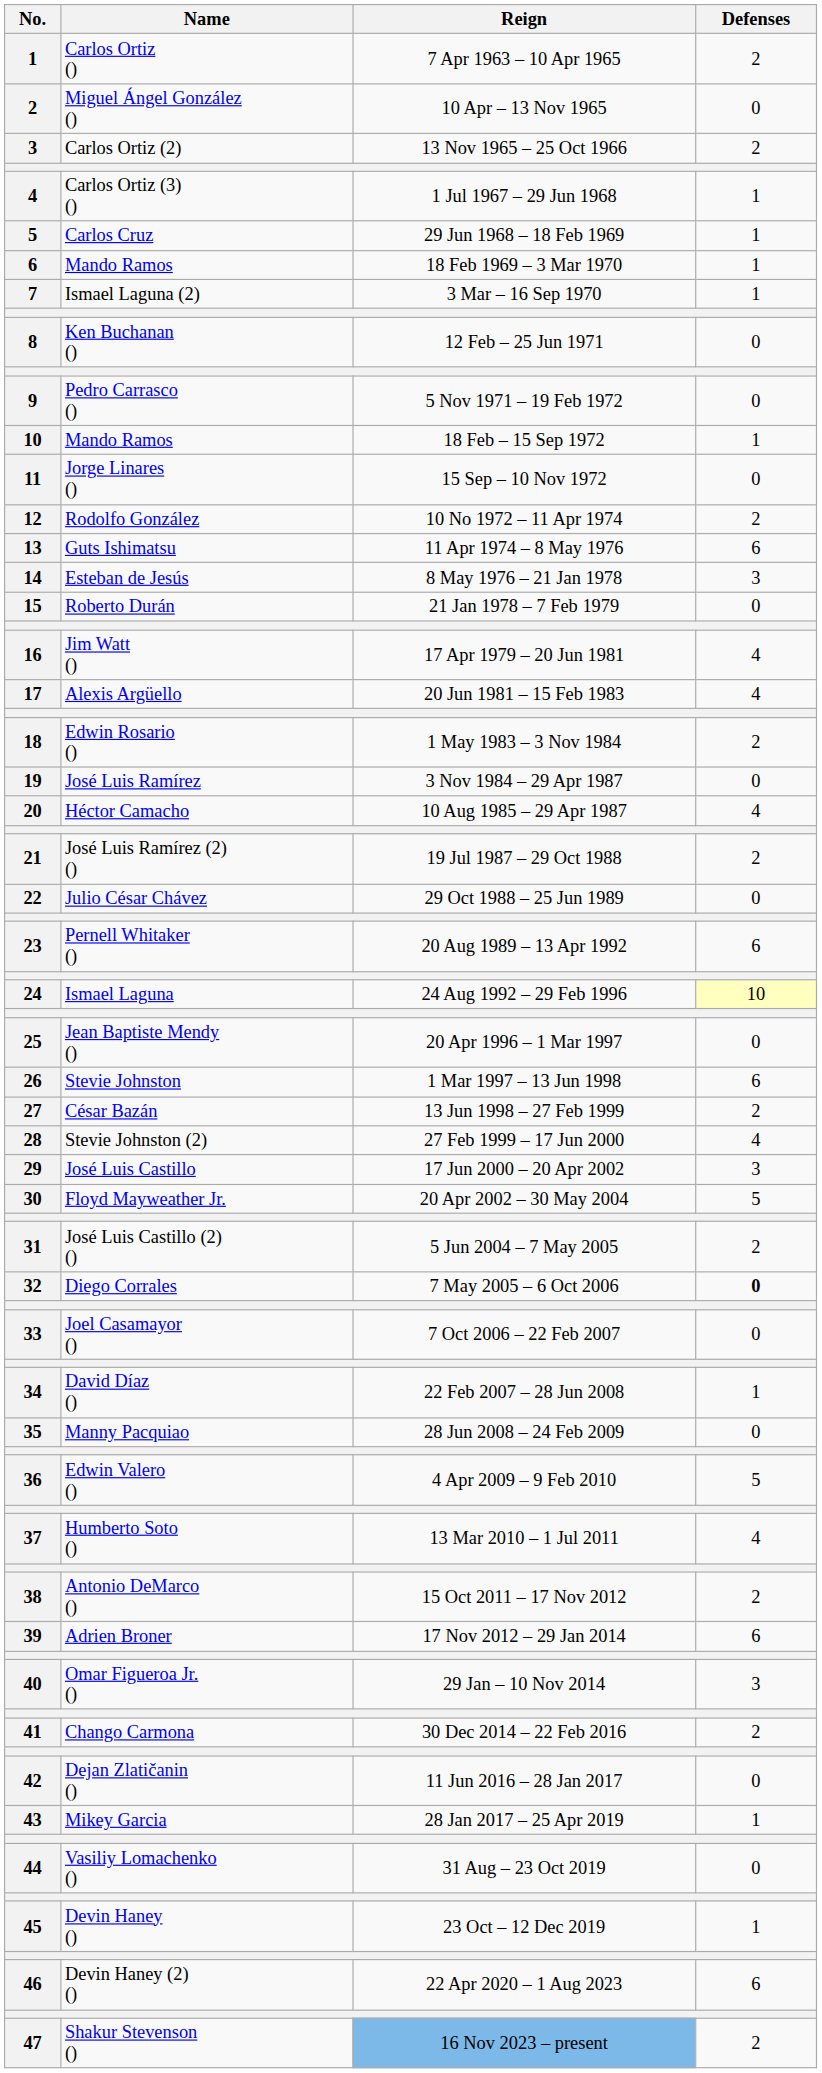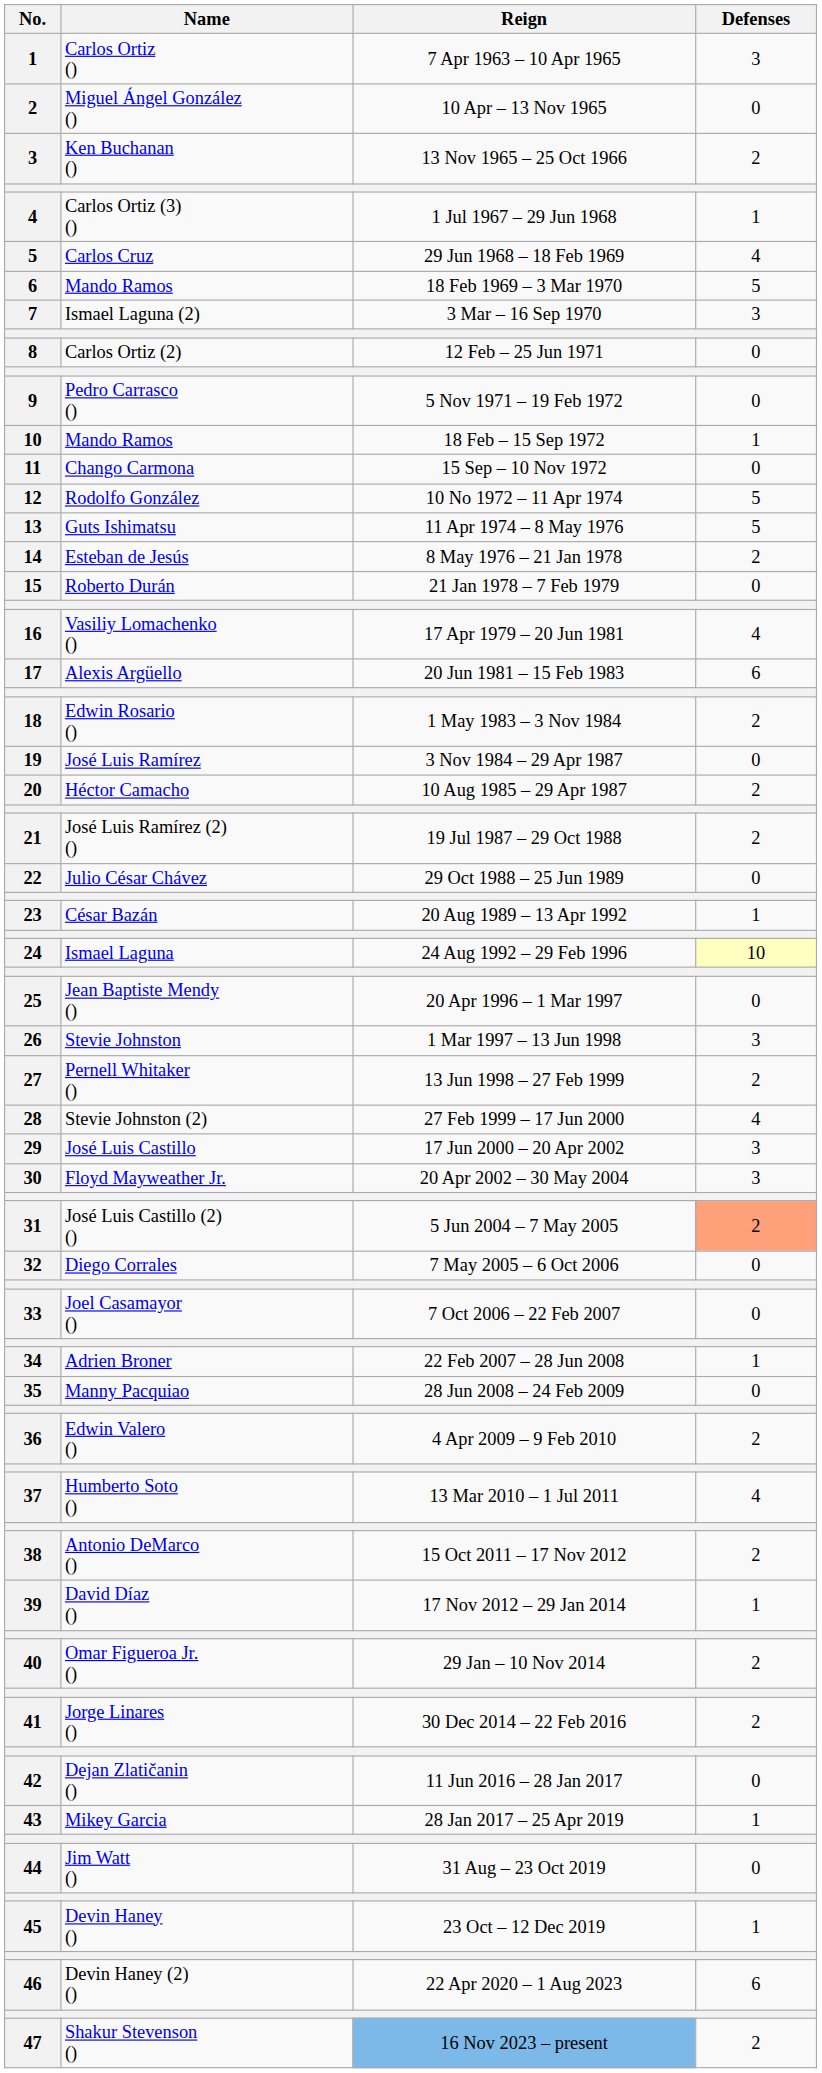7 Apr 1963 – 10 Apr 1965 | Defenses: 2 -> 3
13 Nov 1965 – 25 Oct 1966 | Name: Carlos Ortiz (2) -> Ken Buchanan ()
29 Jun 1968 – 18 Feb 1969 | Defenses: 1 -> 4
18 Feb 1969 – 3 Mar 1970 | Defenses: 1 -> 5
3 Mar – 16 Sep 1970 | Defenses: 1 -> 3
12 Feb – 25 Jun 1971 | Name: Ken Buchanan () -> Carlos Ortiz (2)
15 Sep – 10 Nov 1972 | Name: Jorge Linares () -> Chango Carmona
10 No 1972 – 11 Apr 1974 | Defenses: 2 -> 5
11 Apr 1974 – 8 May 1976 | Defenses: 6 -> 5
8 May 1976 – 21 Jan 1978 | Defenses: 3 -> 2
17 Apr 1979 – 20 Jun 1981 | Name: Jim Watt () -> Vasiliy Lomachenko ()
20 Jun 1981 – 15 Feb 1983 | Defenses: 4 -> 6
10 Aug 1985 – 29 Apr 1987 | Defenses: 4 -> 2
20 Aug 1989 – 13 Apr 1992 | Name: Pernell Whitaker () -> César Bazán
20 Aug 1989 – 13 Apr 1992 | Defenses: 6 -> 1
1 Mar 1997 – 13 Jun 1998 | Defenses: 6 -> 3
13 Jun 1998 – 27 Feb 1999 | Name: César Bazán -> Pernell Whitaker ()
20 Apr 2002 – 30 May 2004 | Defenses: 5 -> 3
5 Jun 2004 – 7 May 2005 | Defenses: no background -> lightsalmon background
7 May 2005 – 6 Oct 2006 | Defenses: bold -> normal
22 Feb 2007 – 28 Jun 2008 | Name: David Díaz () -> Adrien Broner
4 Apr 2009 – 9 Feb 2010 | Defenses: 5 -> 2
17 Nov 2012 – 29 Jan 2014 | Name: Adrien Broner -> David Díaz ()
17 Nov 2012 – 29 Jan 2014 | Defenses: 6 -> 1
29 Jan – 10 Nov 2014 | Defenses: 3 -> 2
30 Dec 2014 – 22 Feb 2016 | Name: Chango Carmona -> Jorge Linares ()
31 Aug – 23 Oct 2019 | Name: Vasiliy Lomachenko () -> Jim Watt ()
